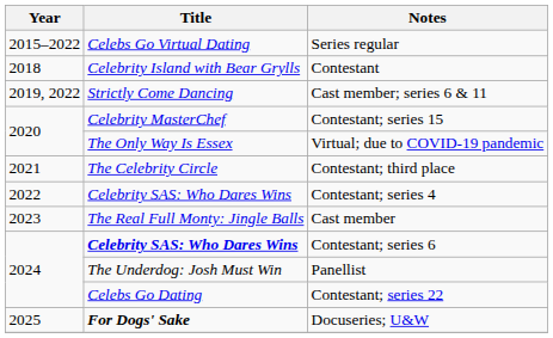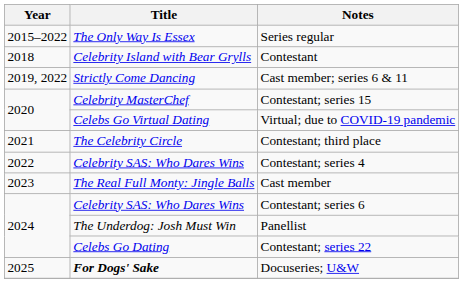Series regular | Title: Celebs Go Virtual Dating -> The Only Way Is Essex
Virtual; due to COVID-19 pandemic | Title: The Only Way Is Essex -> Celebs Go Virtual Dating
Contestant; series 6 | Title: bold -> normal
